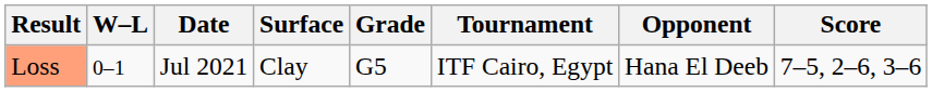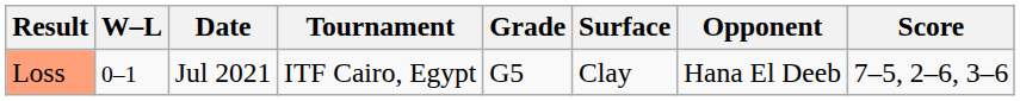columns swapped: Tournament <-> Surface
